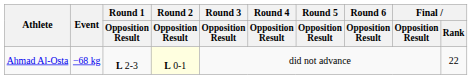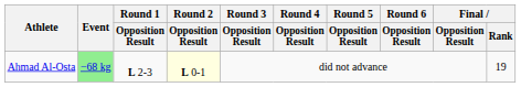Ahmad Al-Osta | Event: no background -> lightgreen background
Ahmad Al-Osta | Final / Rank: 22 -> 19
